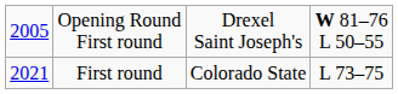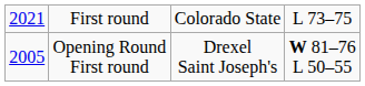rows swapped: Opening Round First round <-> First round
